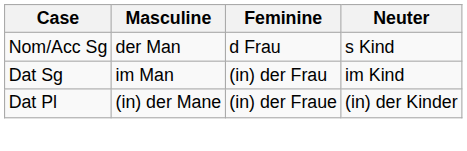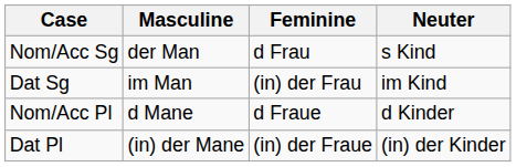+ row: Nom/Acc Pl | d Mane | d Fraue | d Kinder
